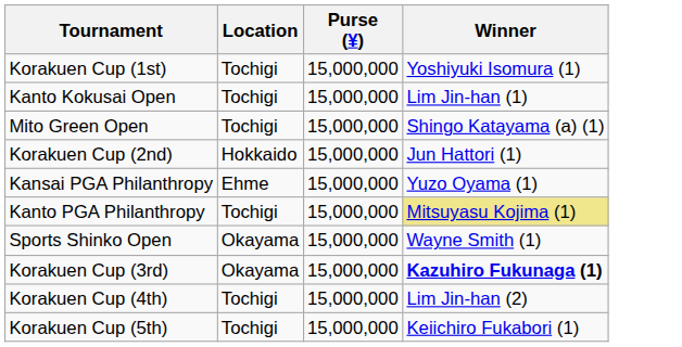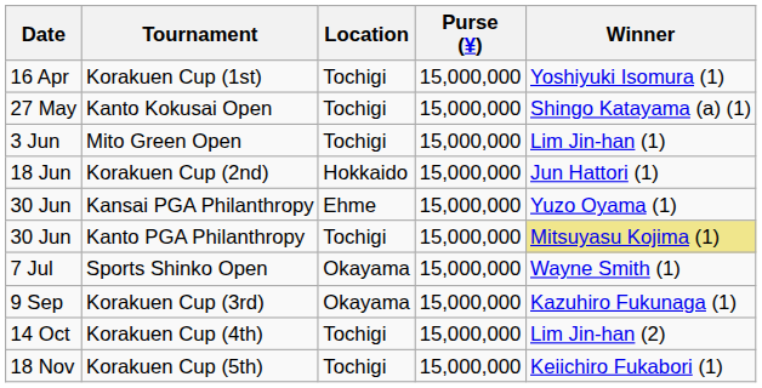+ column: Date | 16 Apr | 27 May | 3 Jun | 18 Jun | 30 Jun | 30 Jun | 7 Jul | 9 Sep | 14 Oct | 18 Nov
Kanto Kokusai Open | Winner: Lim Jin-han (1) -> Shingo Katayama (a) (1)
Mito Green Open | Winner: Shingo Katayama (a) (1) -> Lim Jin-han (1)
Korakuen Cup (3rd) | Winner: bold -> normal
